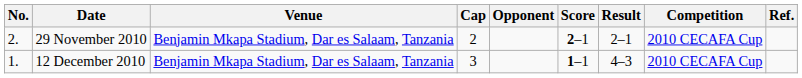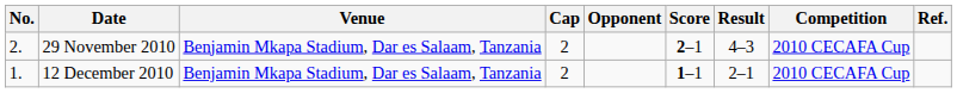29 November 2010 | Result: 2–1 -> 4–3
12 December 2010 | Cap: 3 -> 2
12 December 2010 | Result: 4–3 -> 2–1
